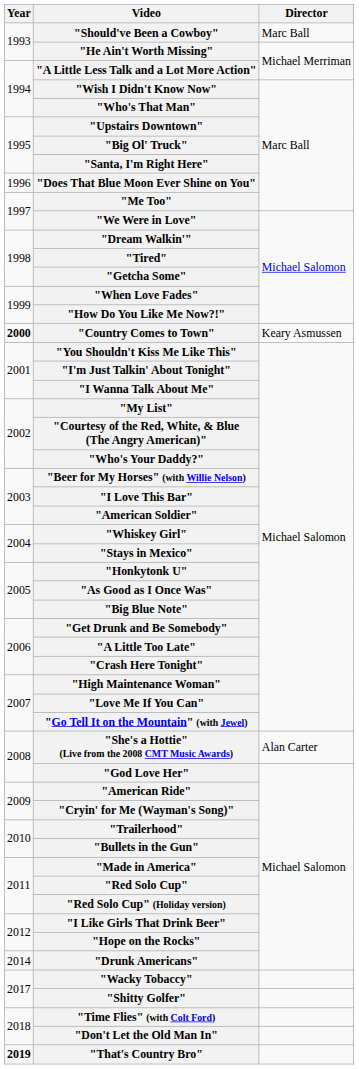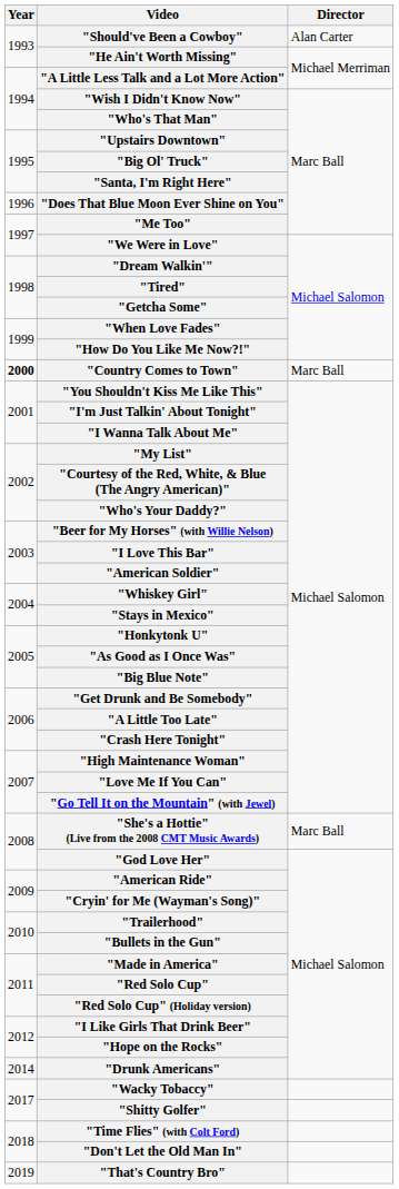"Should've Been a Cowboy" | Director: Marc Ball -> Alan Carter
"Country Comes to Town" | Director: Keary Asmussen -> Marc Ball
"She's a Hottie" (Live from the 2008 CMT Music Awards) | Director: Alan Carter -> Marc Ball
"That's Country Bro" | Year: bold -> normal
